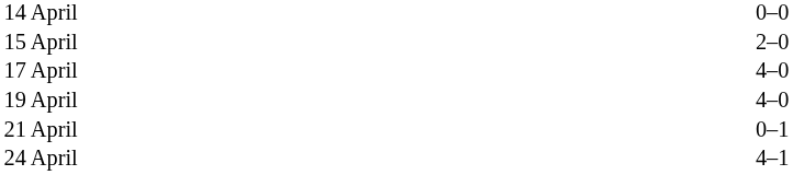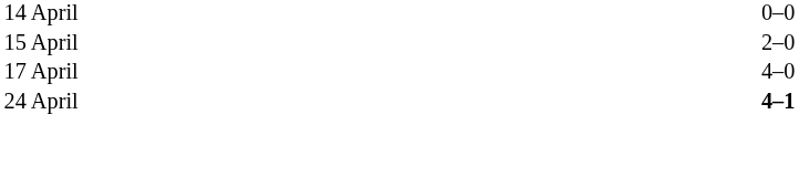- row: 19 April | 4–0
- row: 21 April | 0–1
24 April | column 3: normal -> bold
